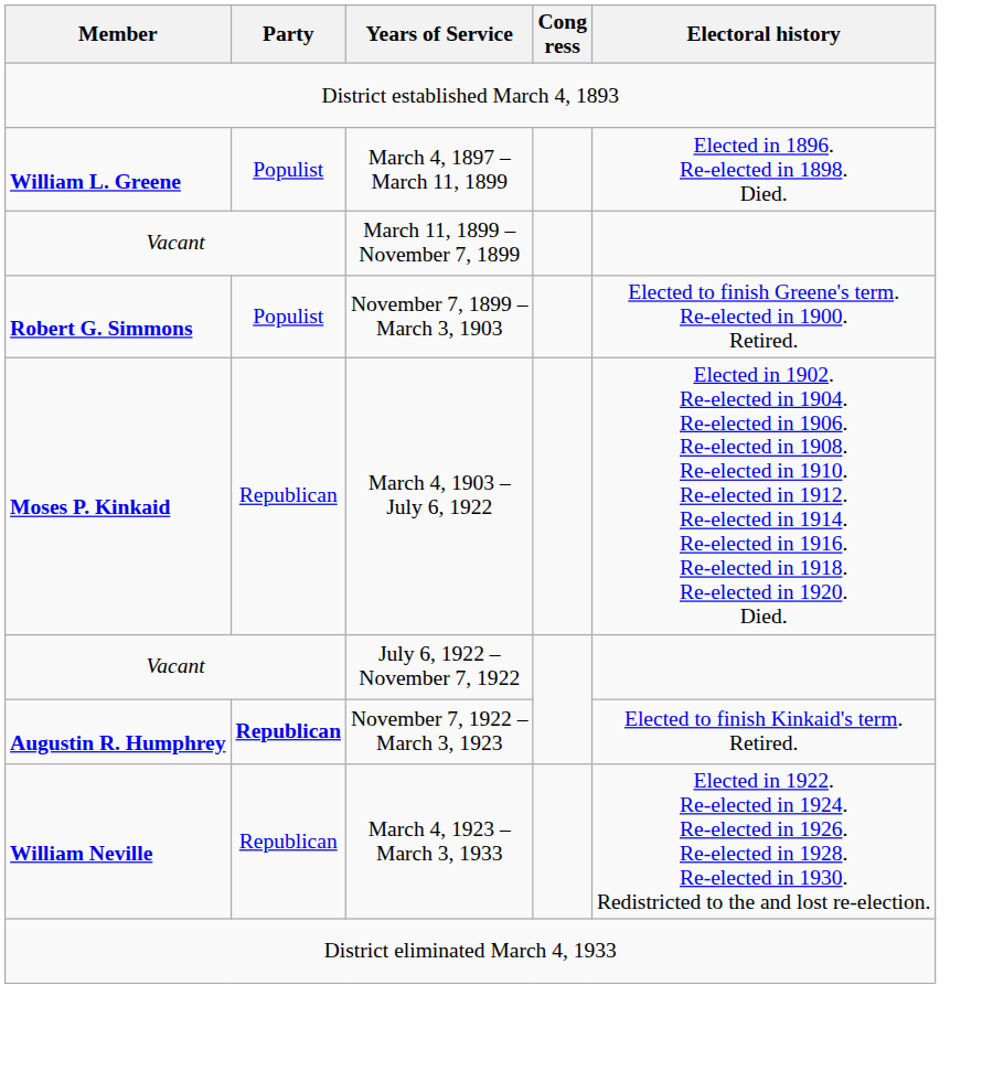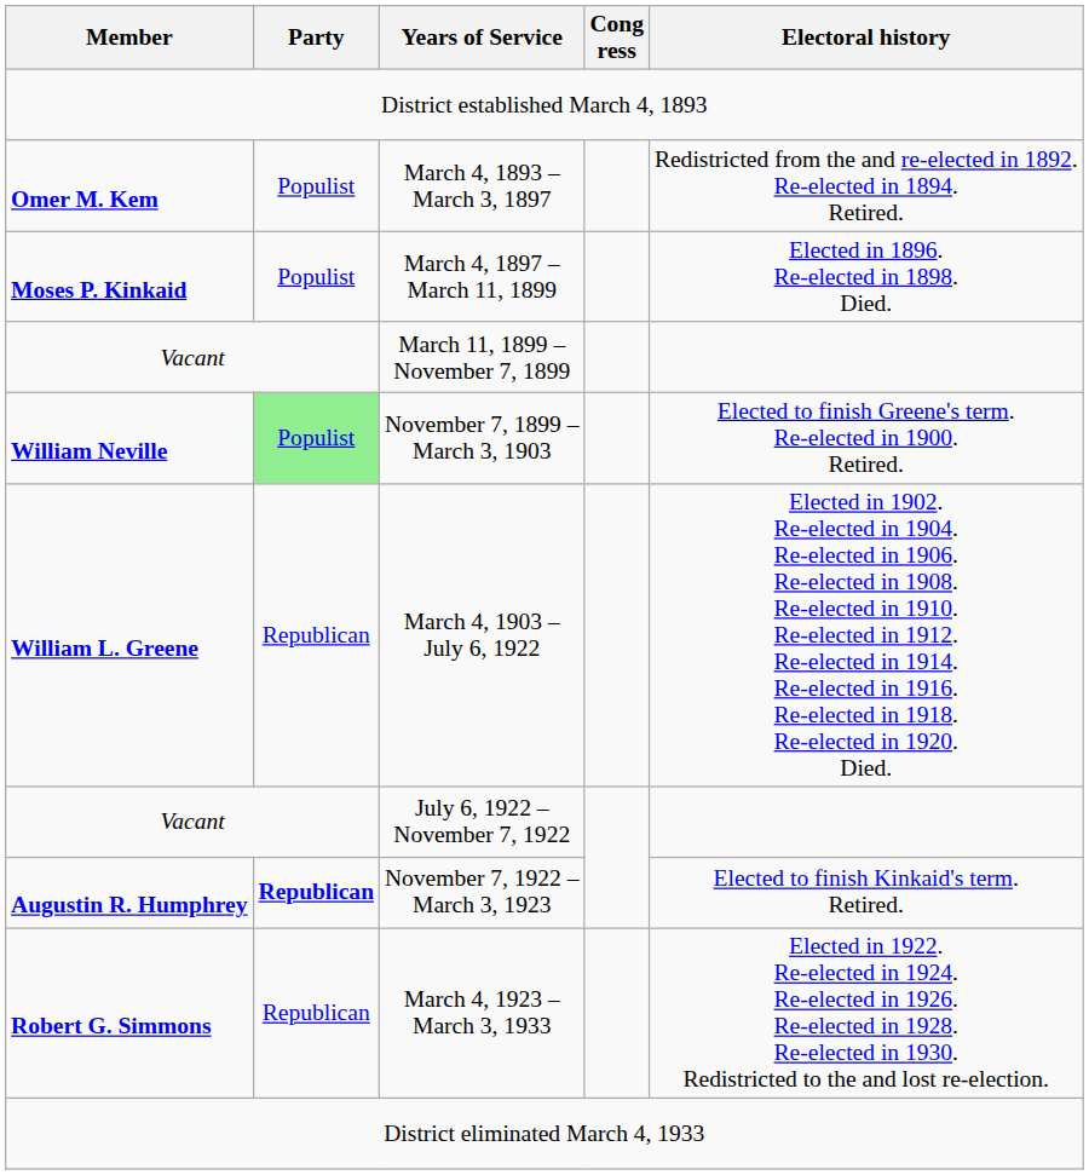+ row: Omer M. Kem | Populist | March 4, 1893 – March 3, 1897 | Redistricted from the and re-elected in 1892. Re-elected in 1894. Retired.
March 4, 1897 – March 11, 1899 | Member: William L. Greene -> Moses P. Kinkaid
November 7, 1899 – March 3, 1903 | Member: Robert G. Simmons -> William Neville
November 7, 1899 – March 3, 1903 | Party: no background -> lightgreen background
March 4, 1903 – July 6, 1922 | Member: Moses P. Kinkaid -> William L. Greene
March 4, 1923 – March 3, 1933 | Member: William Neville -> Robert G. Simmons
